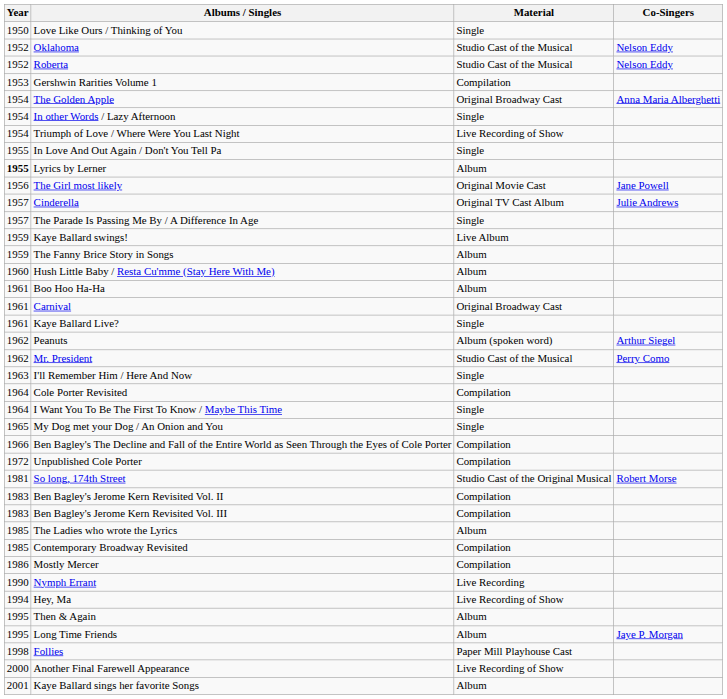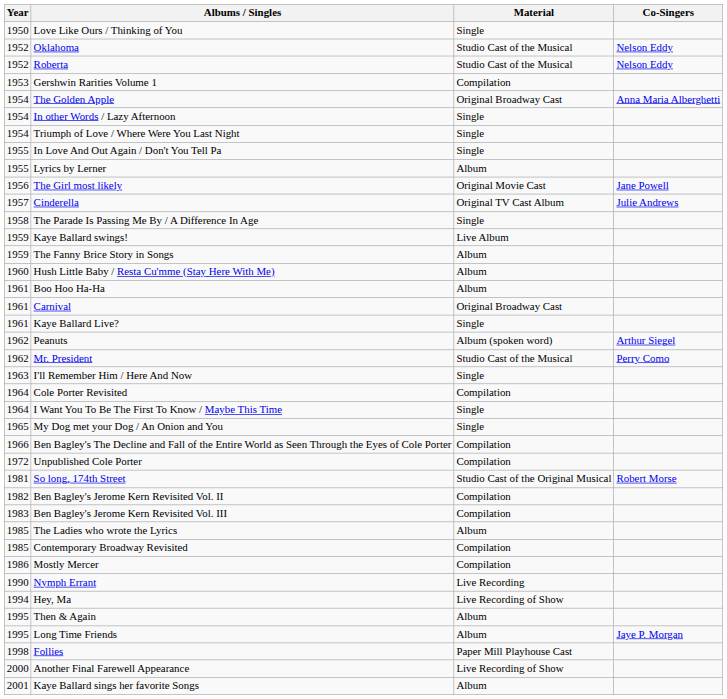Triumph of Love / Where Were You Last Night | Material: Live Recording of Show -> Single
Lyrics by Lerner | Year: bold -> normal
The Parade Is Passing Me By / A Difference In Age | Year: 1957 -> 1958
Ben Bagley's Jerome Kern Revisited Vol. II | Year: 1983 -> 1982
